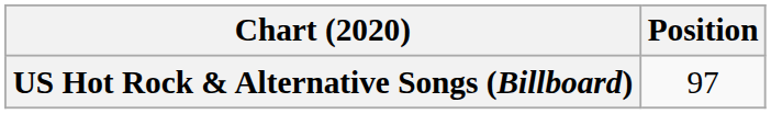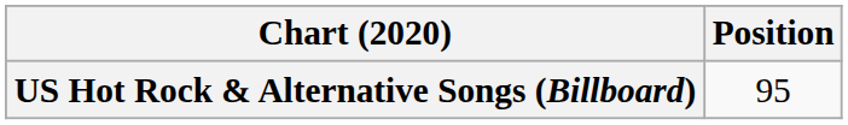US Hot Rock & Alternative Songs (Billboard) | Position: 97 -> 95
